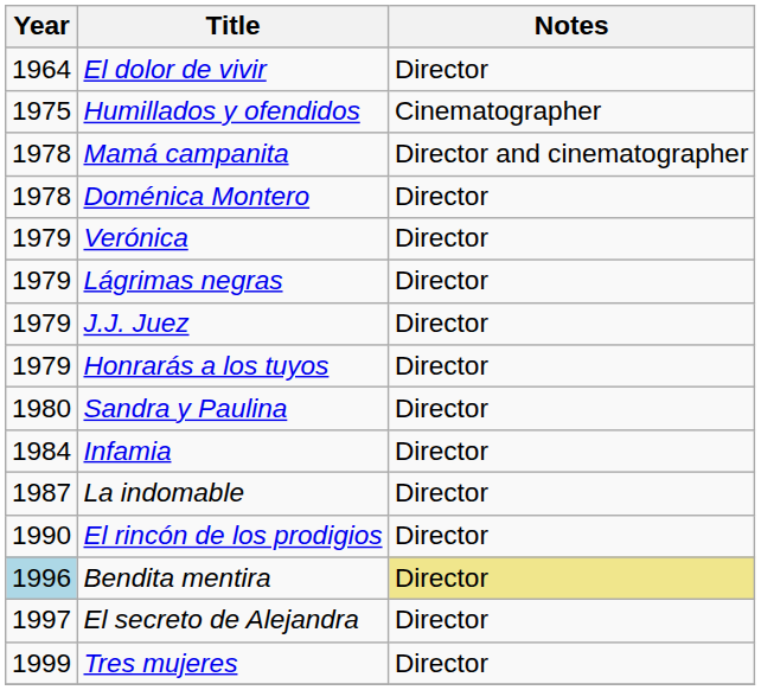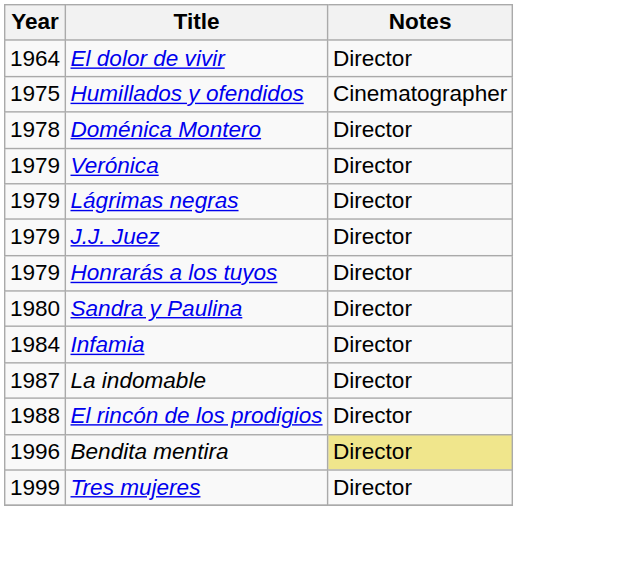- row: 1978 | Mamá campanita | Director and cinematographer
El rincón de los prodigios | Year: 1990 -> 1988
Bendita mentira | Year: lightblue background -> no background
- row: 1997 | El secreto de Alejandra | Director
